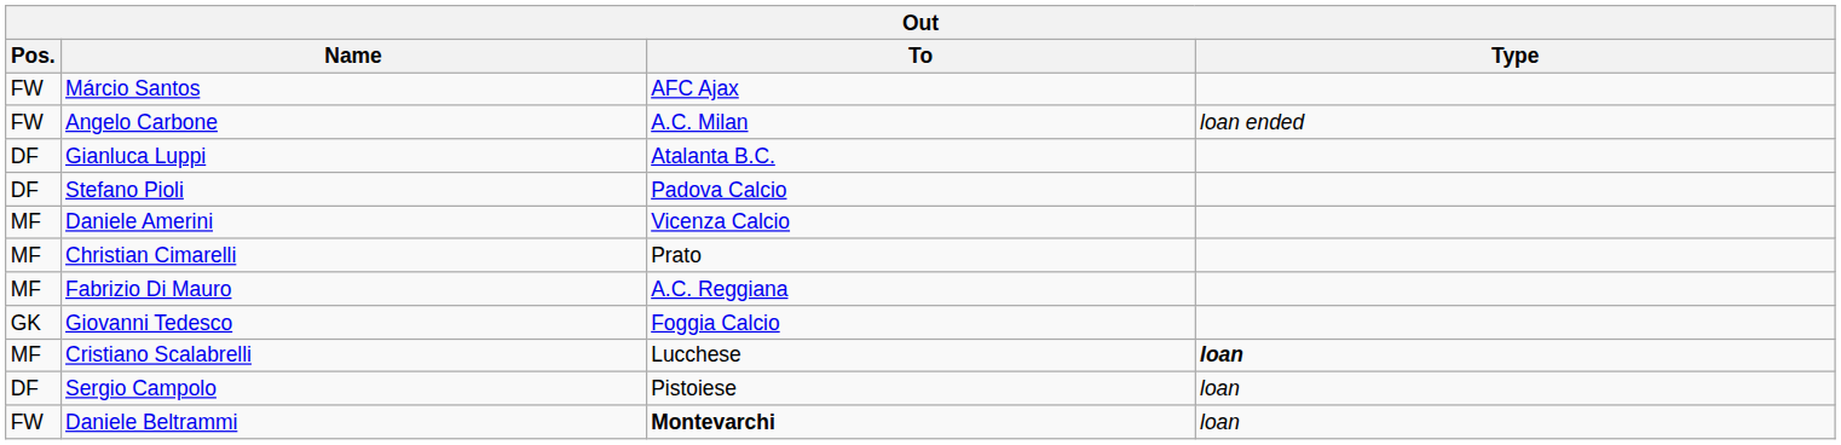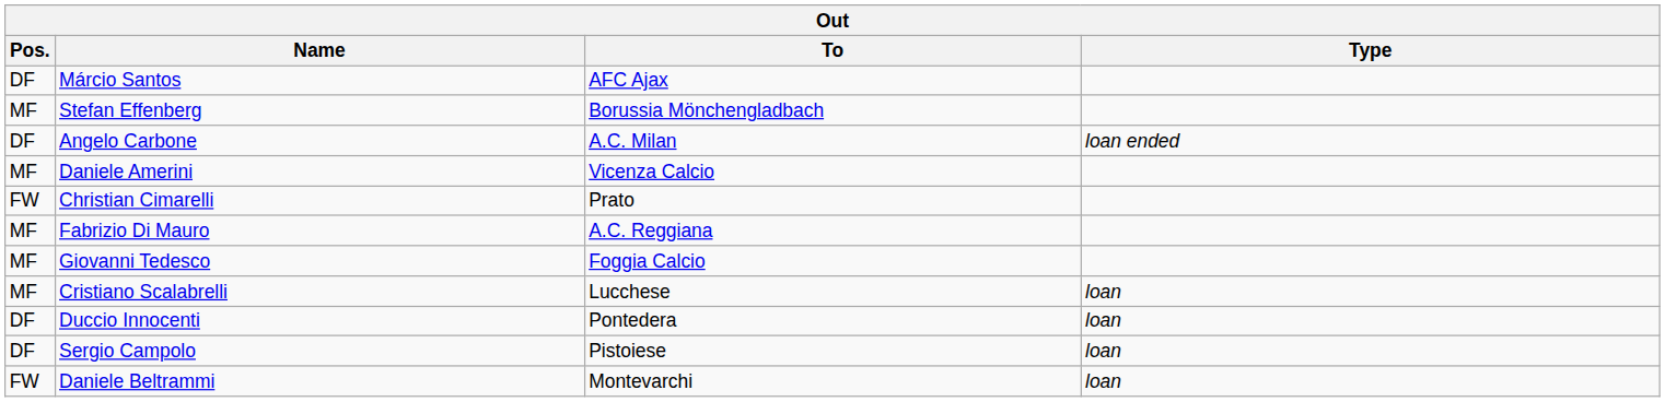Márcio Santos | Pos.: FW -> DF
+ row: MF | Stefan Effenberg | Borussia Mönchengladbach
Angelo Carbone | Pos.: FW -> DF
- row: DF | Gianluca Luppi | Atalanta B.C.
- row: DF | Stefano Pioli | Padova Calcio
Christian Cimarelli | Pos.: MF -> FW
Giovanni Tedesco | Pos.: GK -> MF
Cristiano Scalabrelli | Type: bold -> normal
+ row: DF | Duccio Innocenti | Pontedera | loan
Daniele Beltrammi | To: bold -> normal
